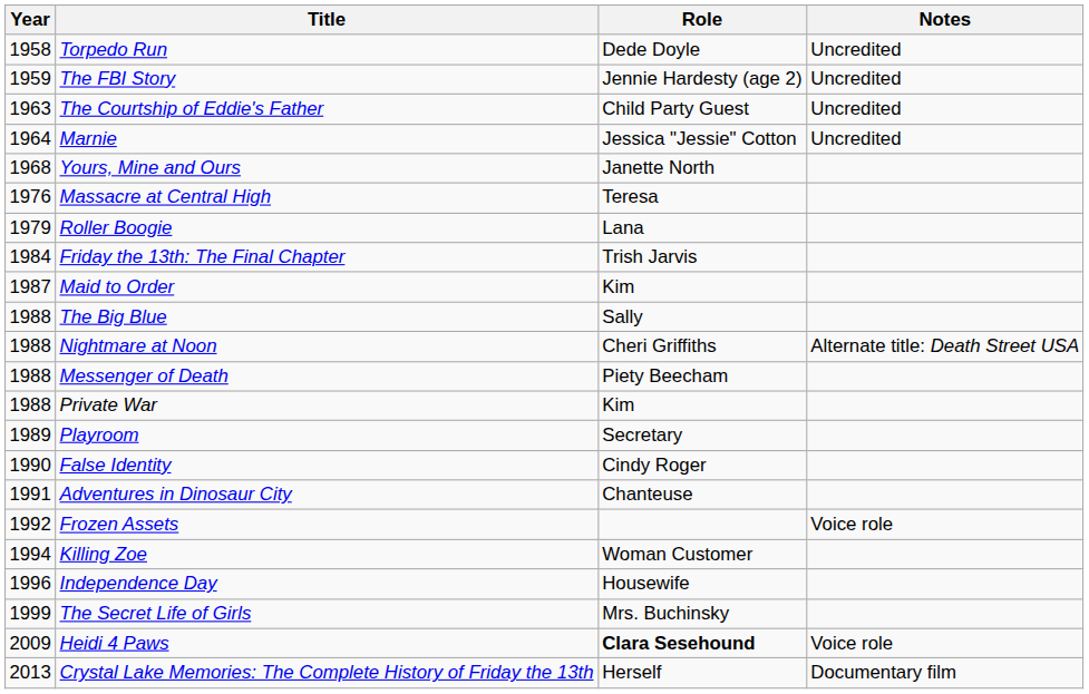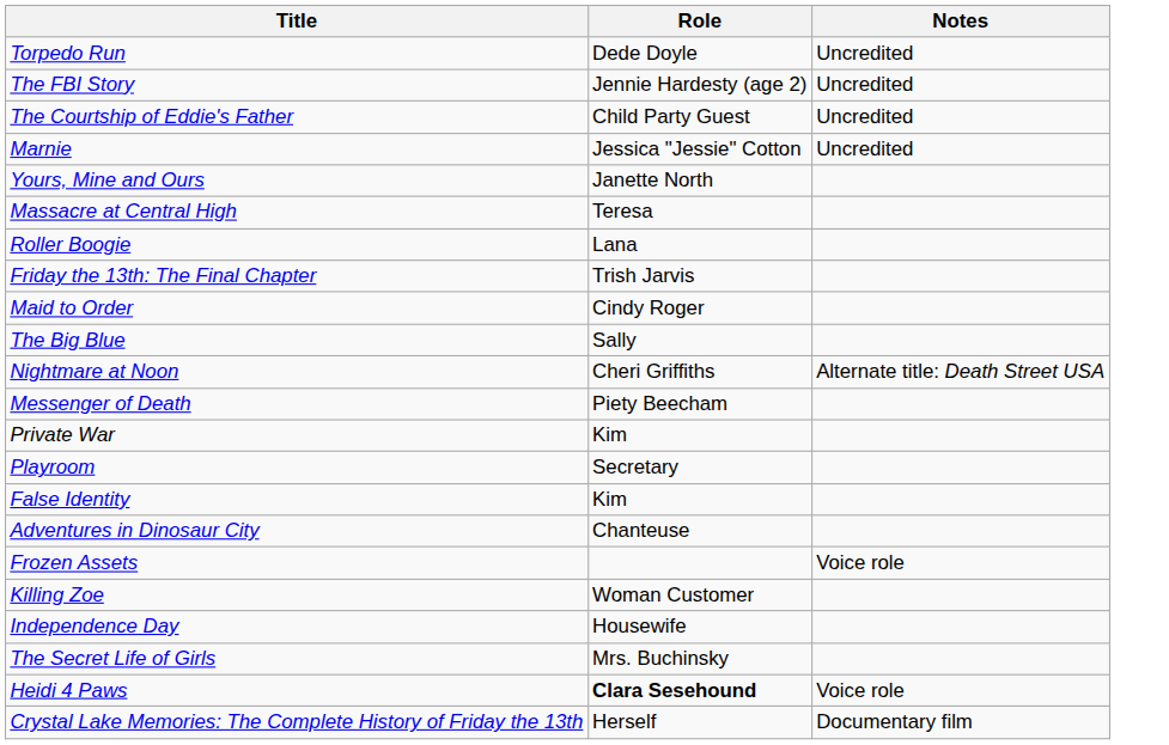- column: Year | 1958 | 1959 | 1963 | 1964 | 1968 | 1976 | 1979 | 1984 | 1987 | 1988 | 1988 | 1988 | 1988 | 1989 | 1990 | 1991 | 1992 | 1994 | 1996 | 1999 | 2009 | 2013
Maid to Order | Role: Kim -> Cindy Roger
False Identity | Role: Cindy Roger -> Kim
